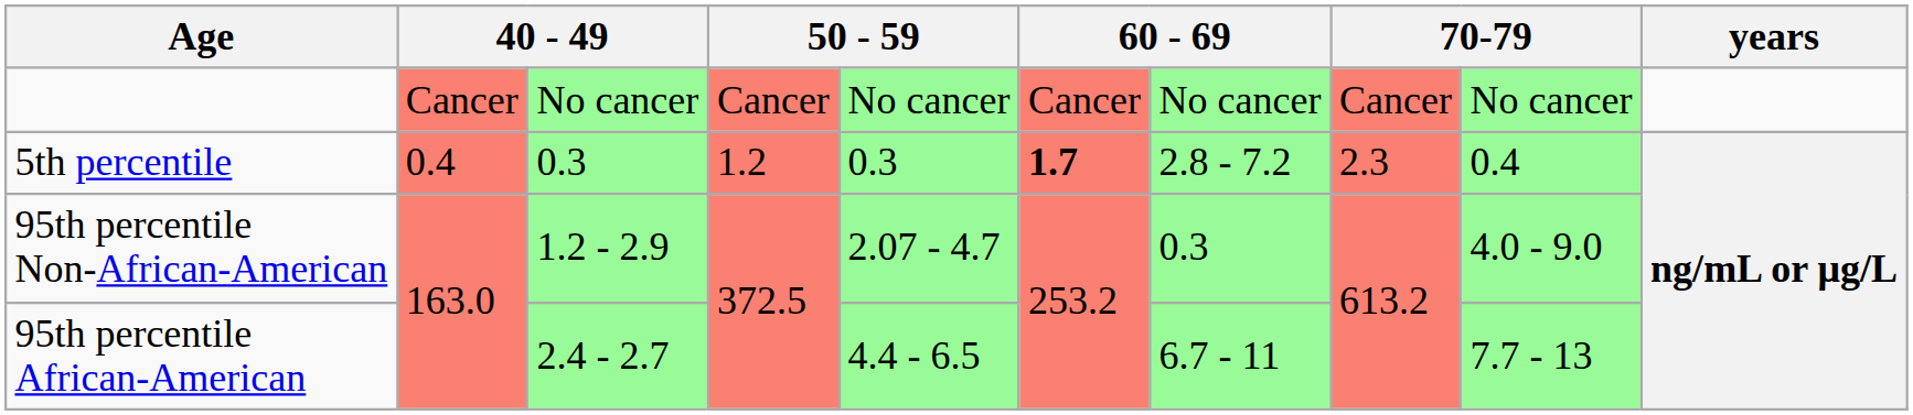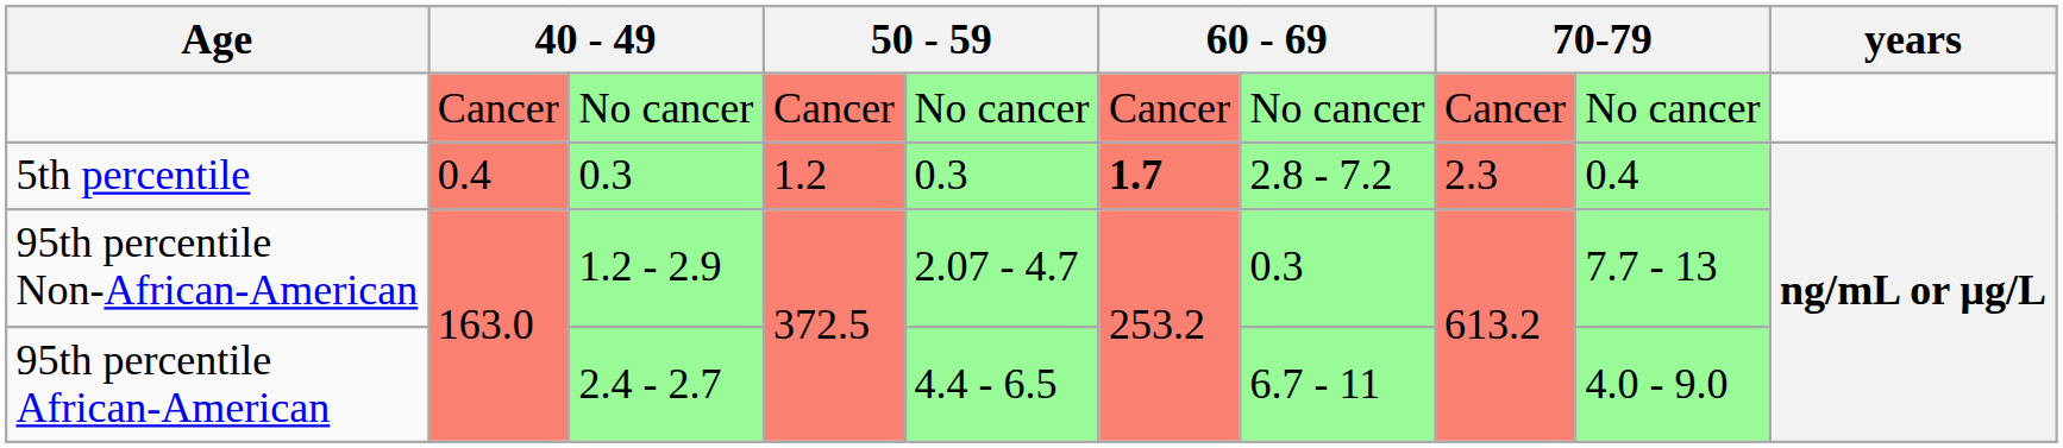95th percentile Non-African-American | column 9: 4.0 - 9.0 -> 7.7 - 13
95th percentile African-American | column 9: 7.7 - 13 -> 4.0 - 9.0
